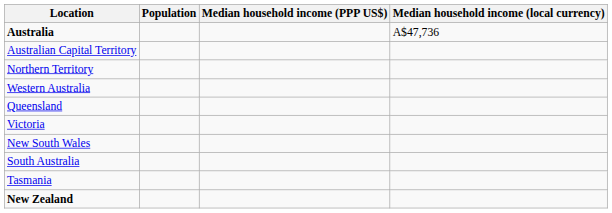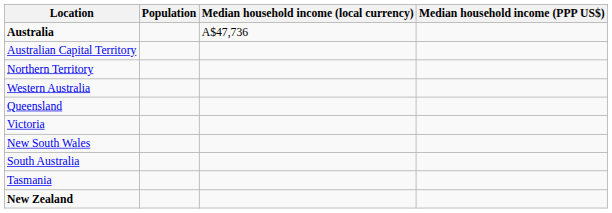columns swapped: Median household income (local currency) <-> Median household income (PPP US$)
